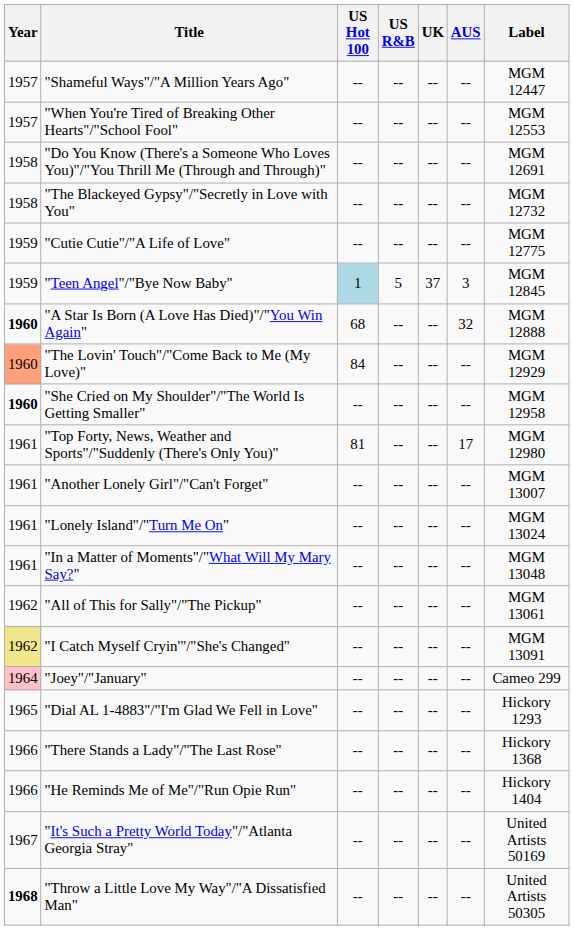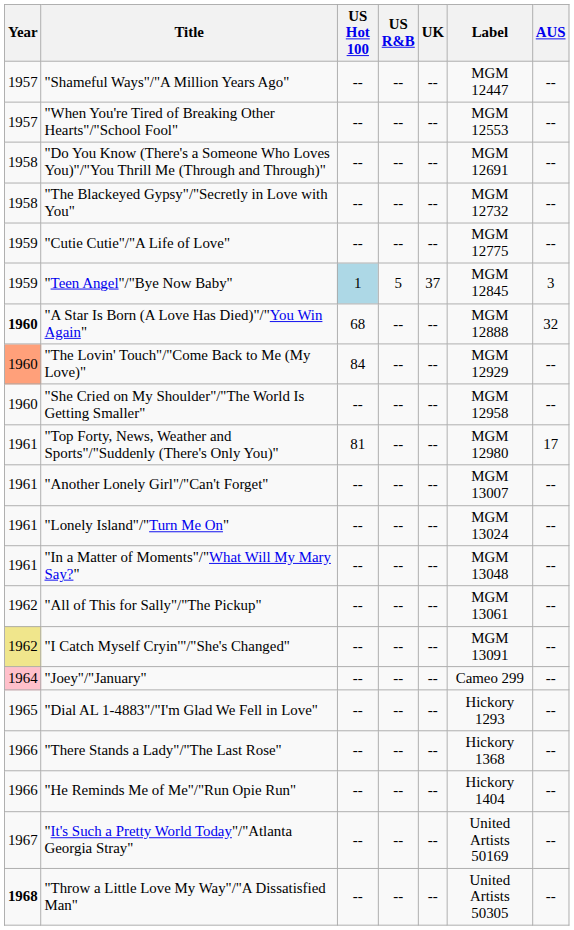columns swapped: AUS <-> Label
"She Cried on My Shoulder"/"The World Is Getting Smaller" | Year: bold -> normal
